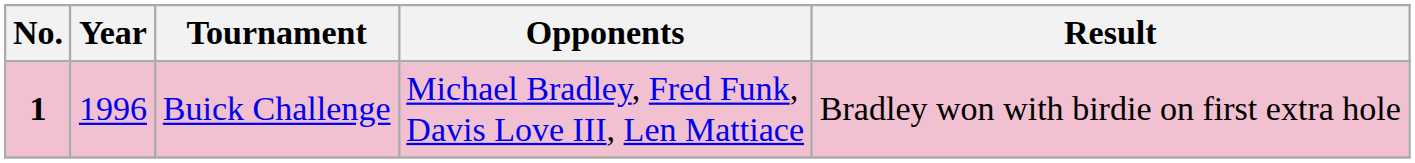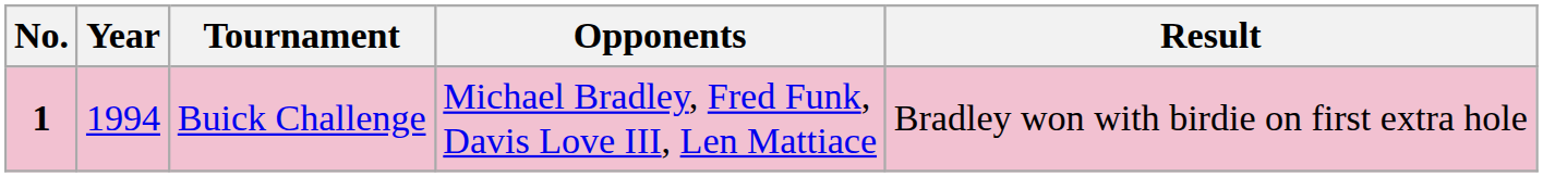Buick Challenge | Year: 1996 -> 1994
